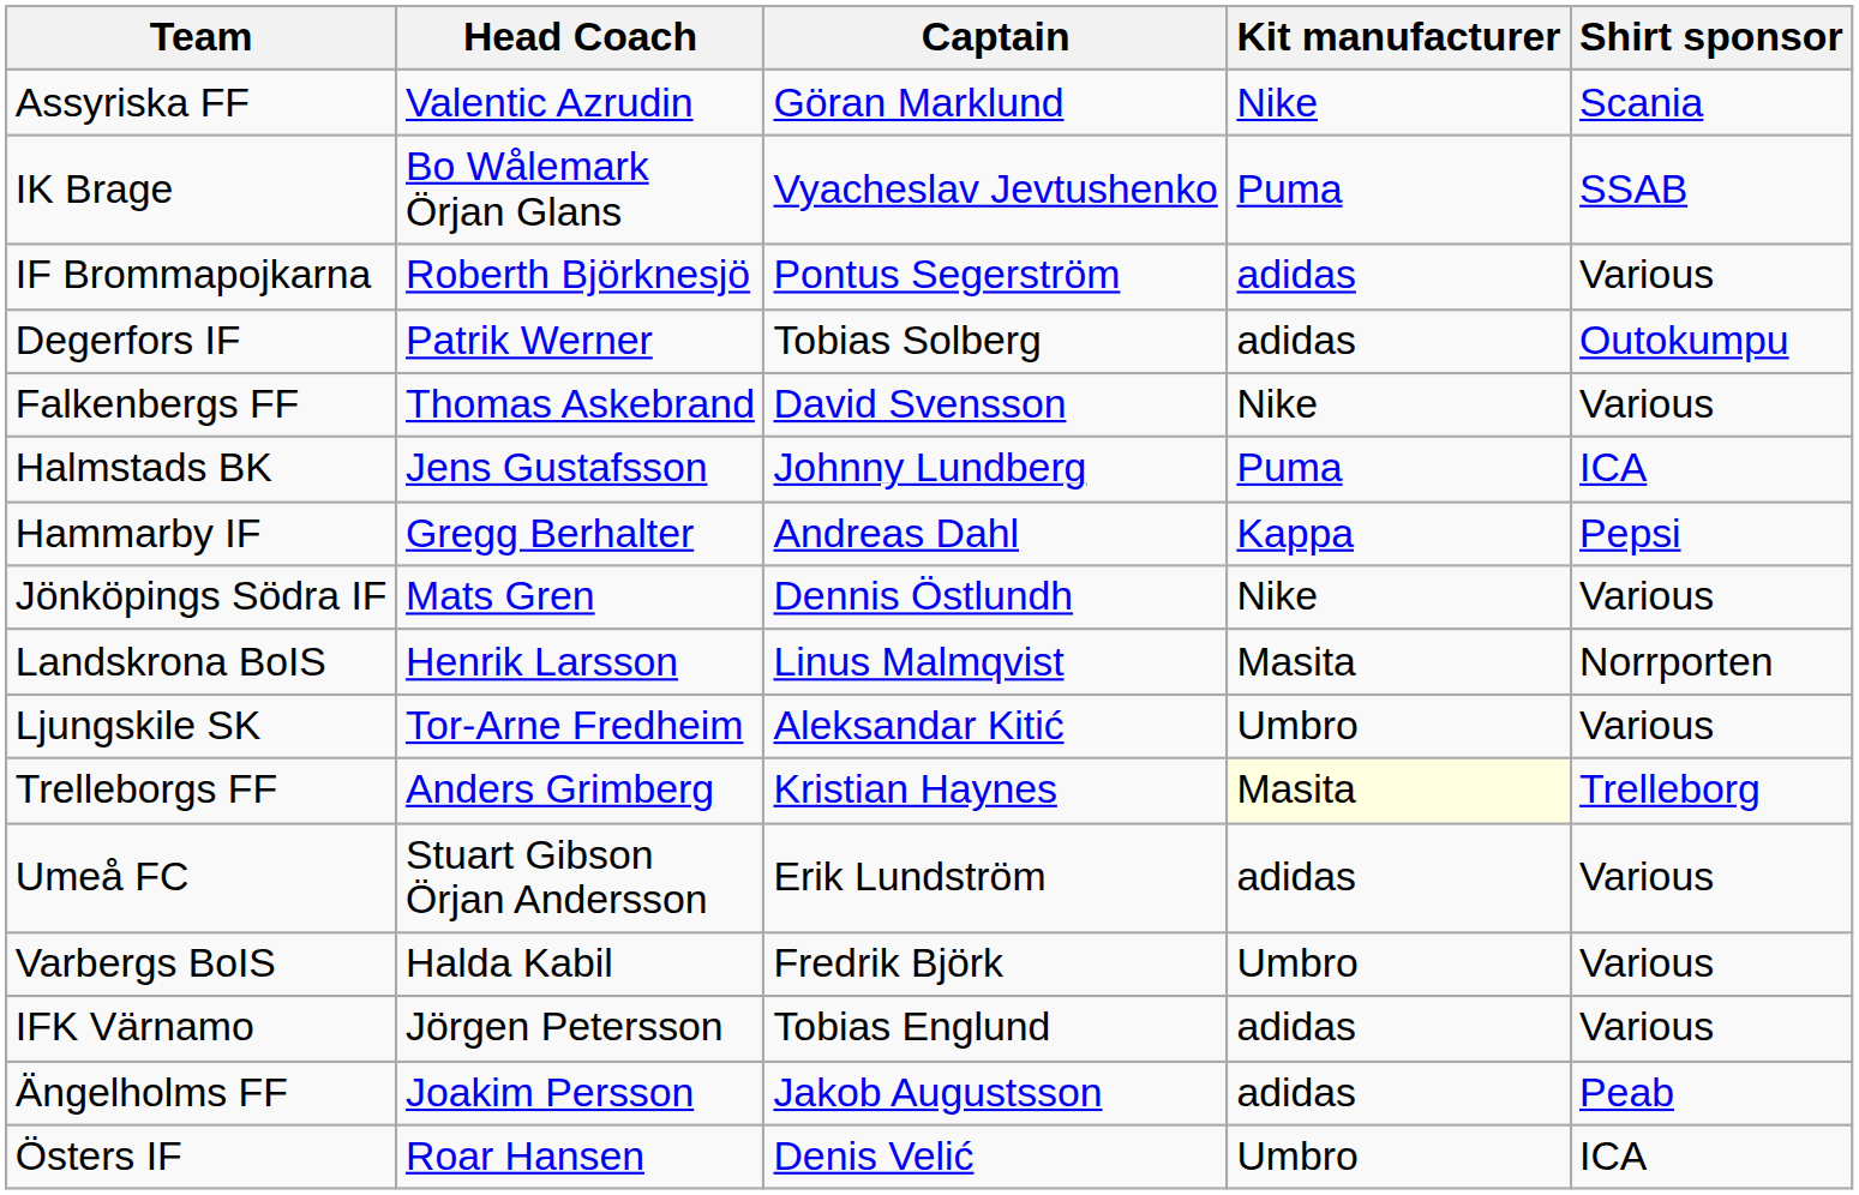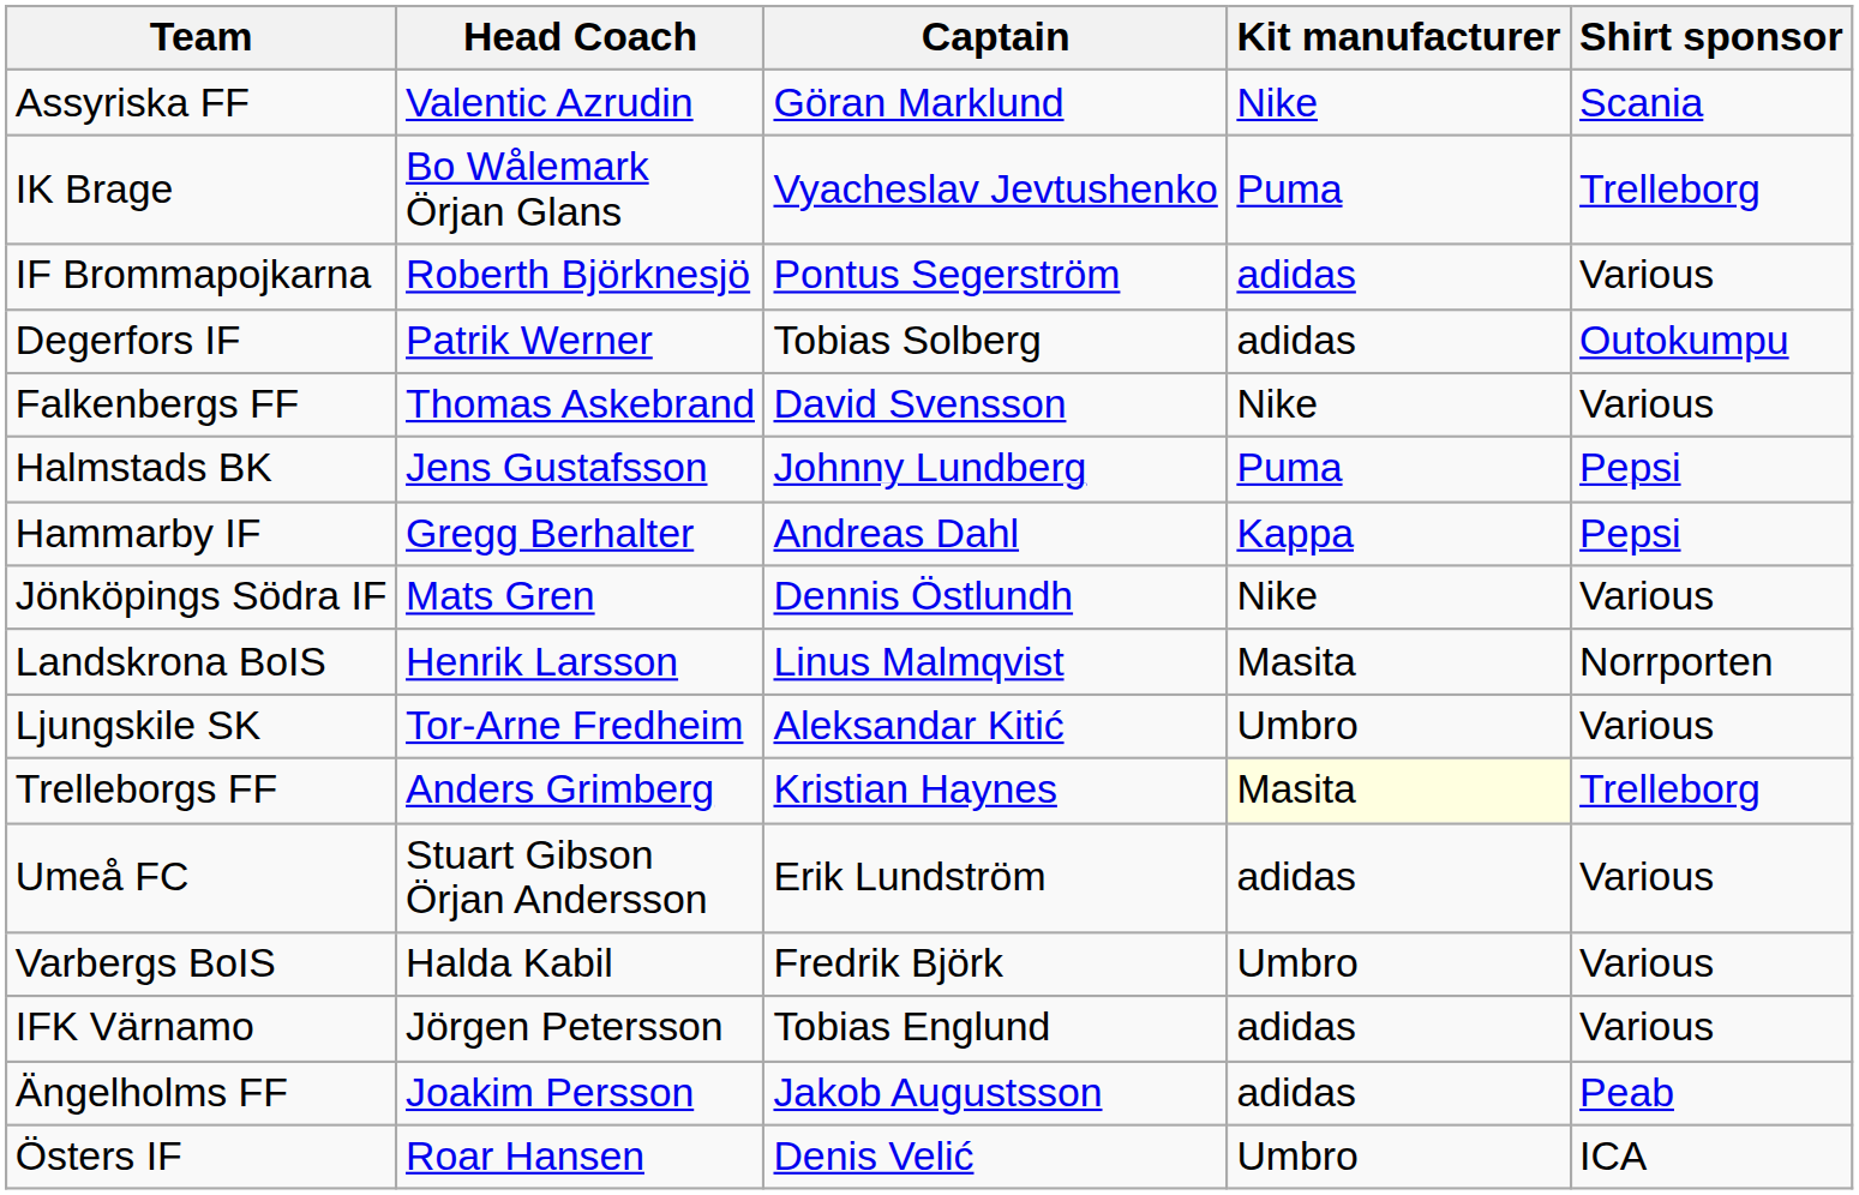IK Brage | Shirt sponsor: SSAB -> Trelleborg
Halmstads BK | Shirt sponsor: ICA -> Pepsi
